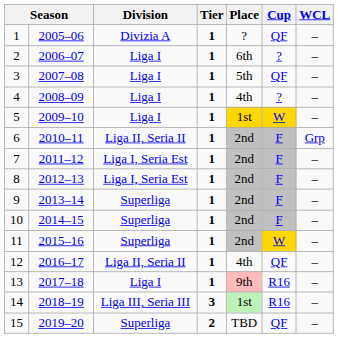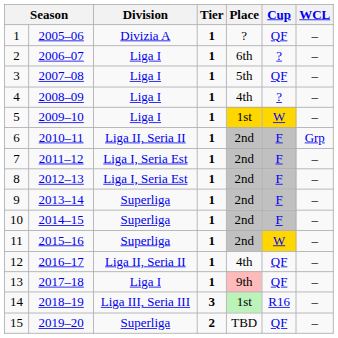13 | Cup: R16 -> QF
